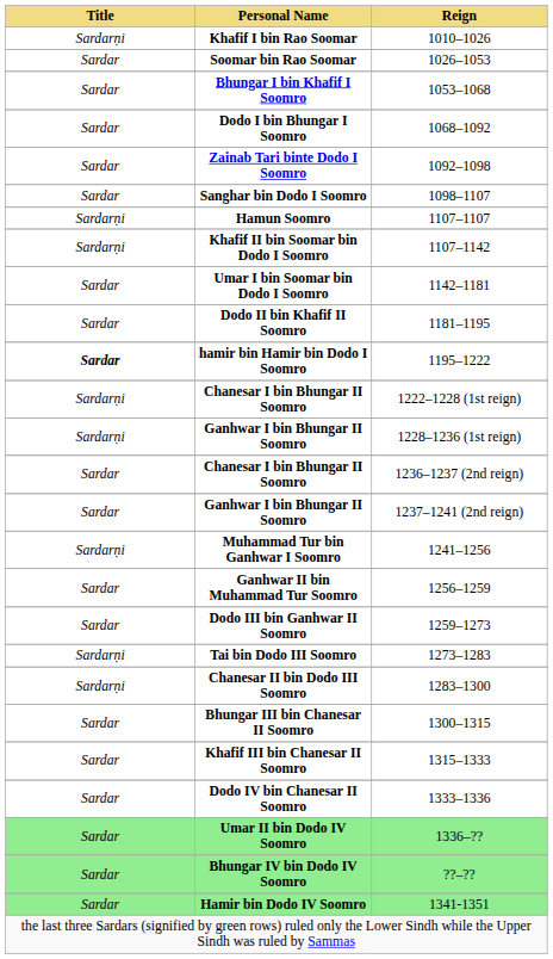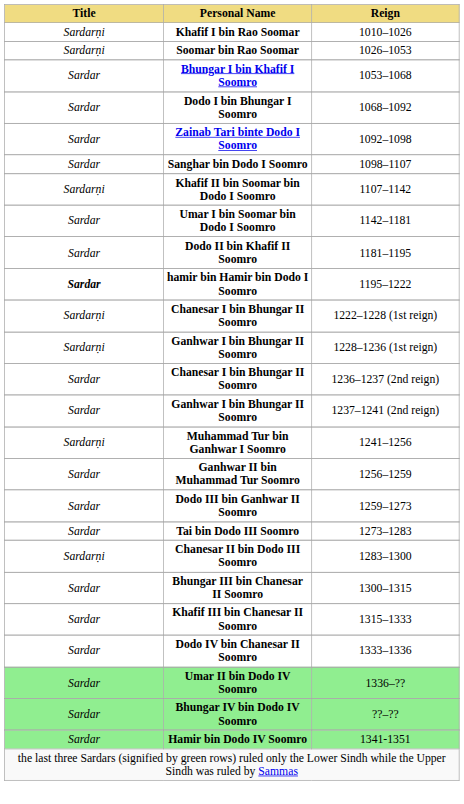Soomar bin Rao Soomar | Title: Sardar -> Sardarṇi
- row: Sardarṇi | Hamun Soomro | 1107–1107
Tai bin Dodo III Soomro | Title: Sardarṇi -> Sardar
